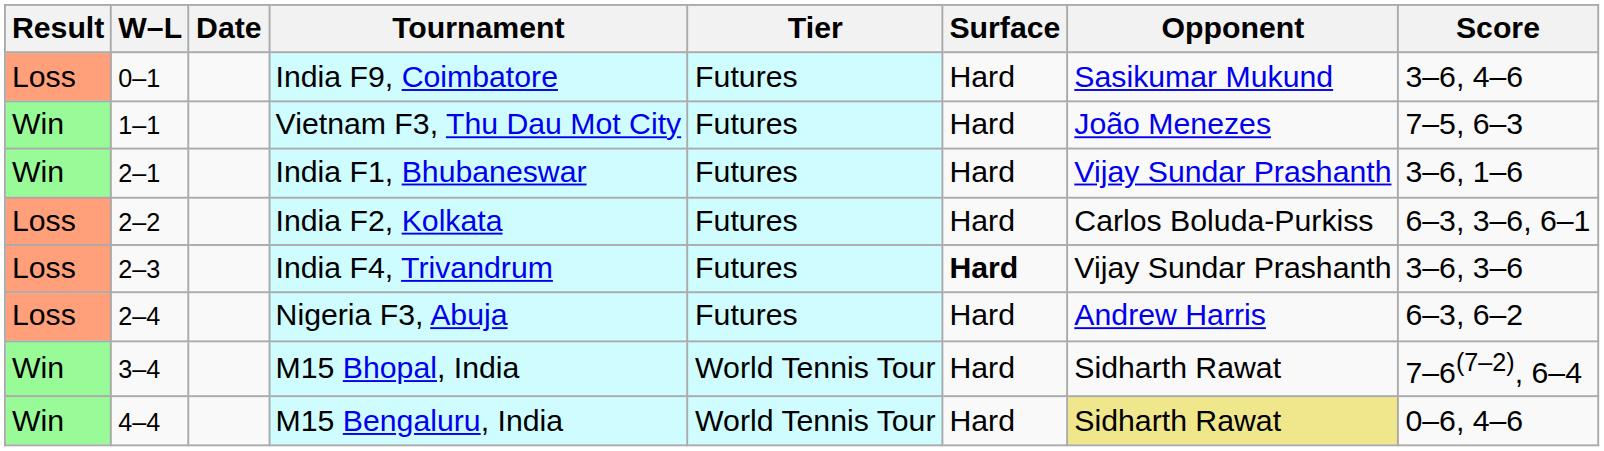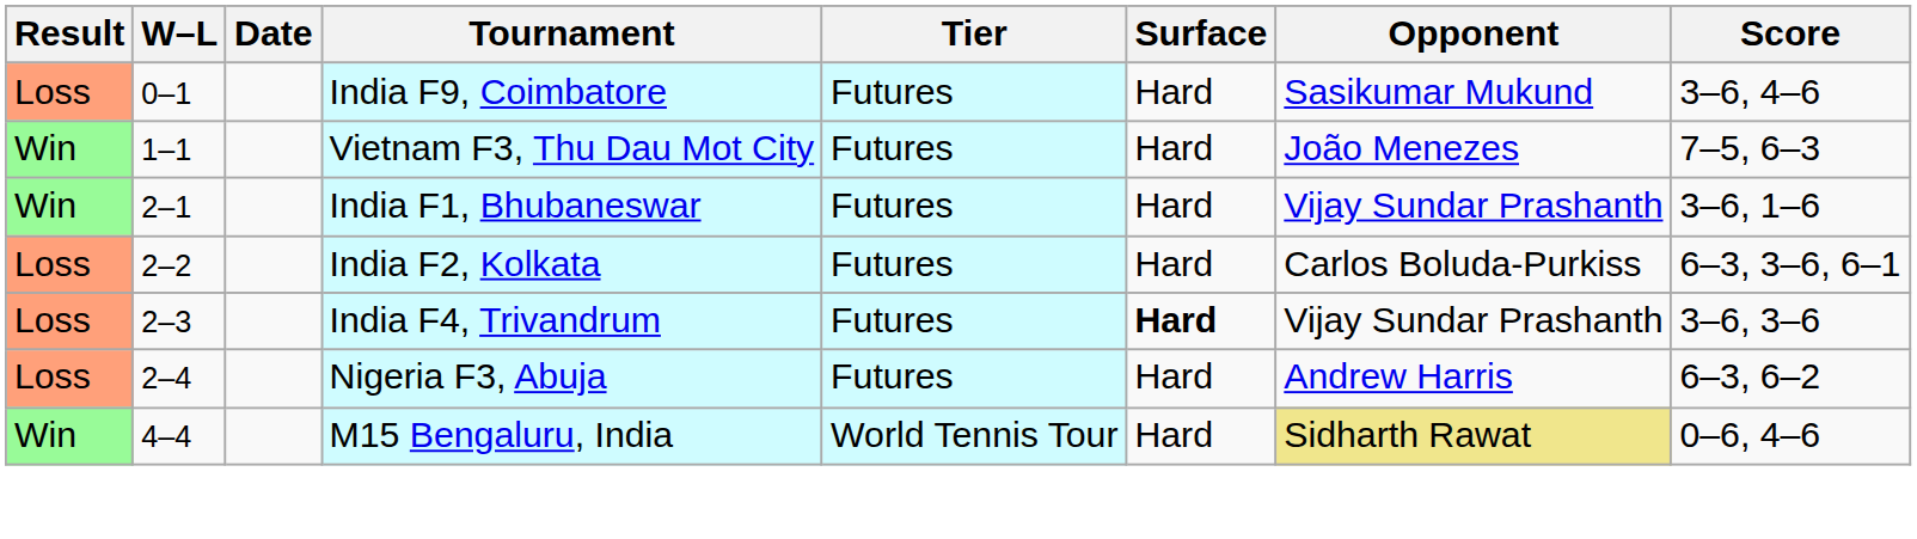- row: Win | 3–4 | M15 Bhopal, India | World Tennis Tour | Hard | Sidharth Rawat | 7–6(7–2), 6–4
